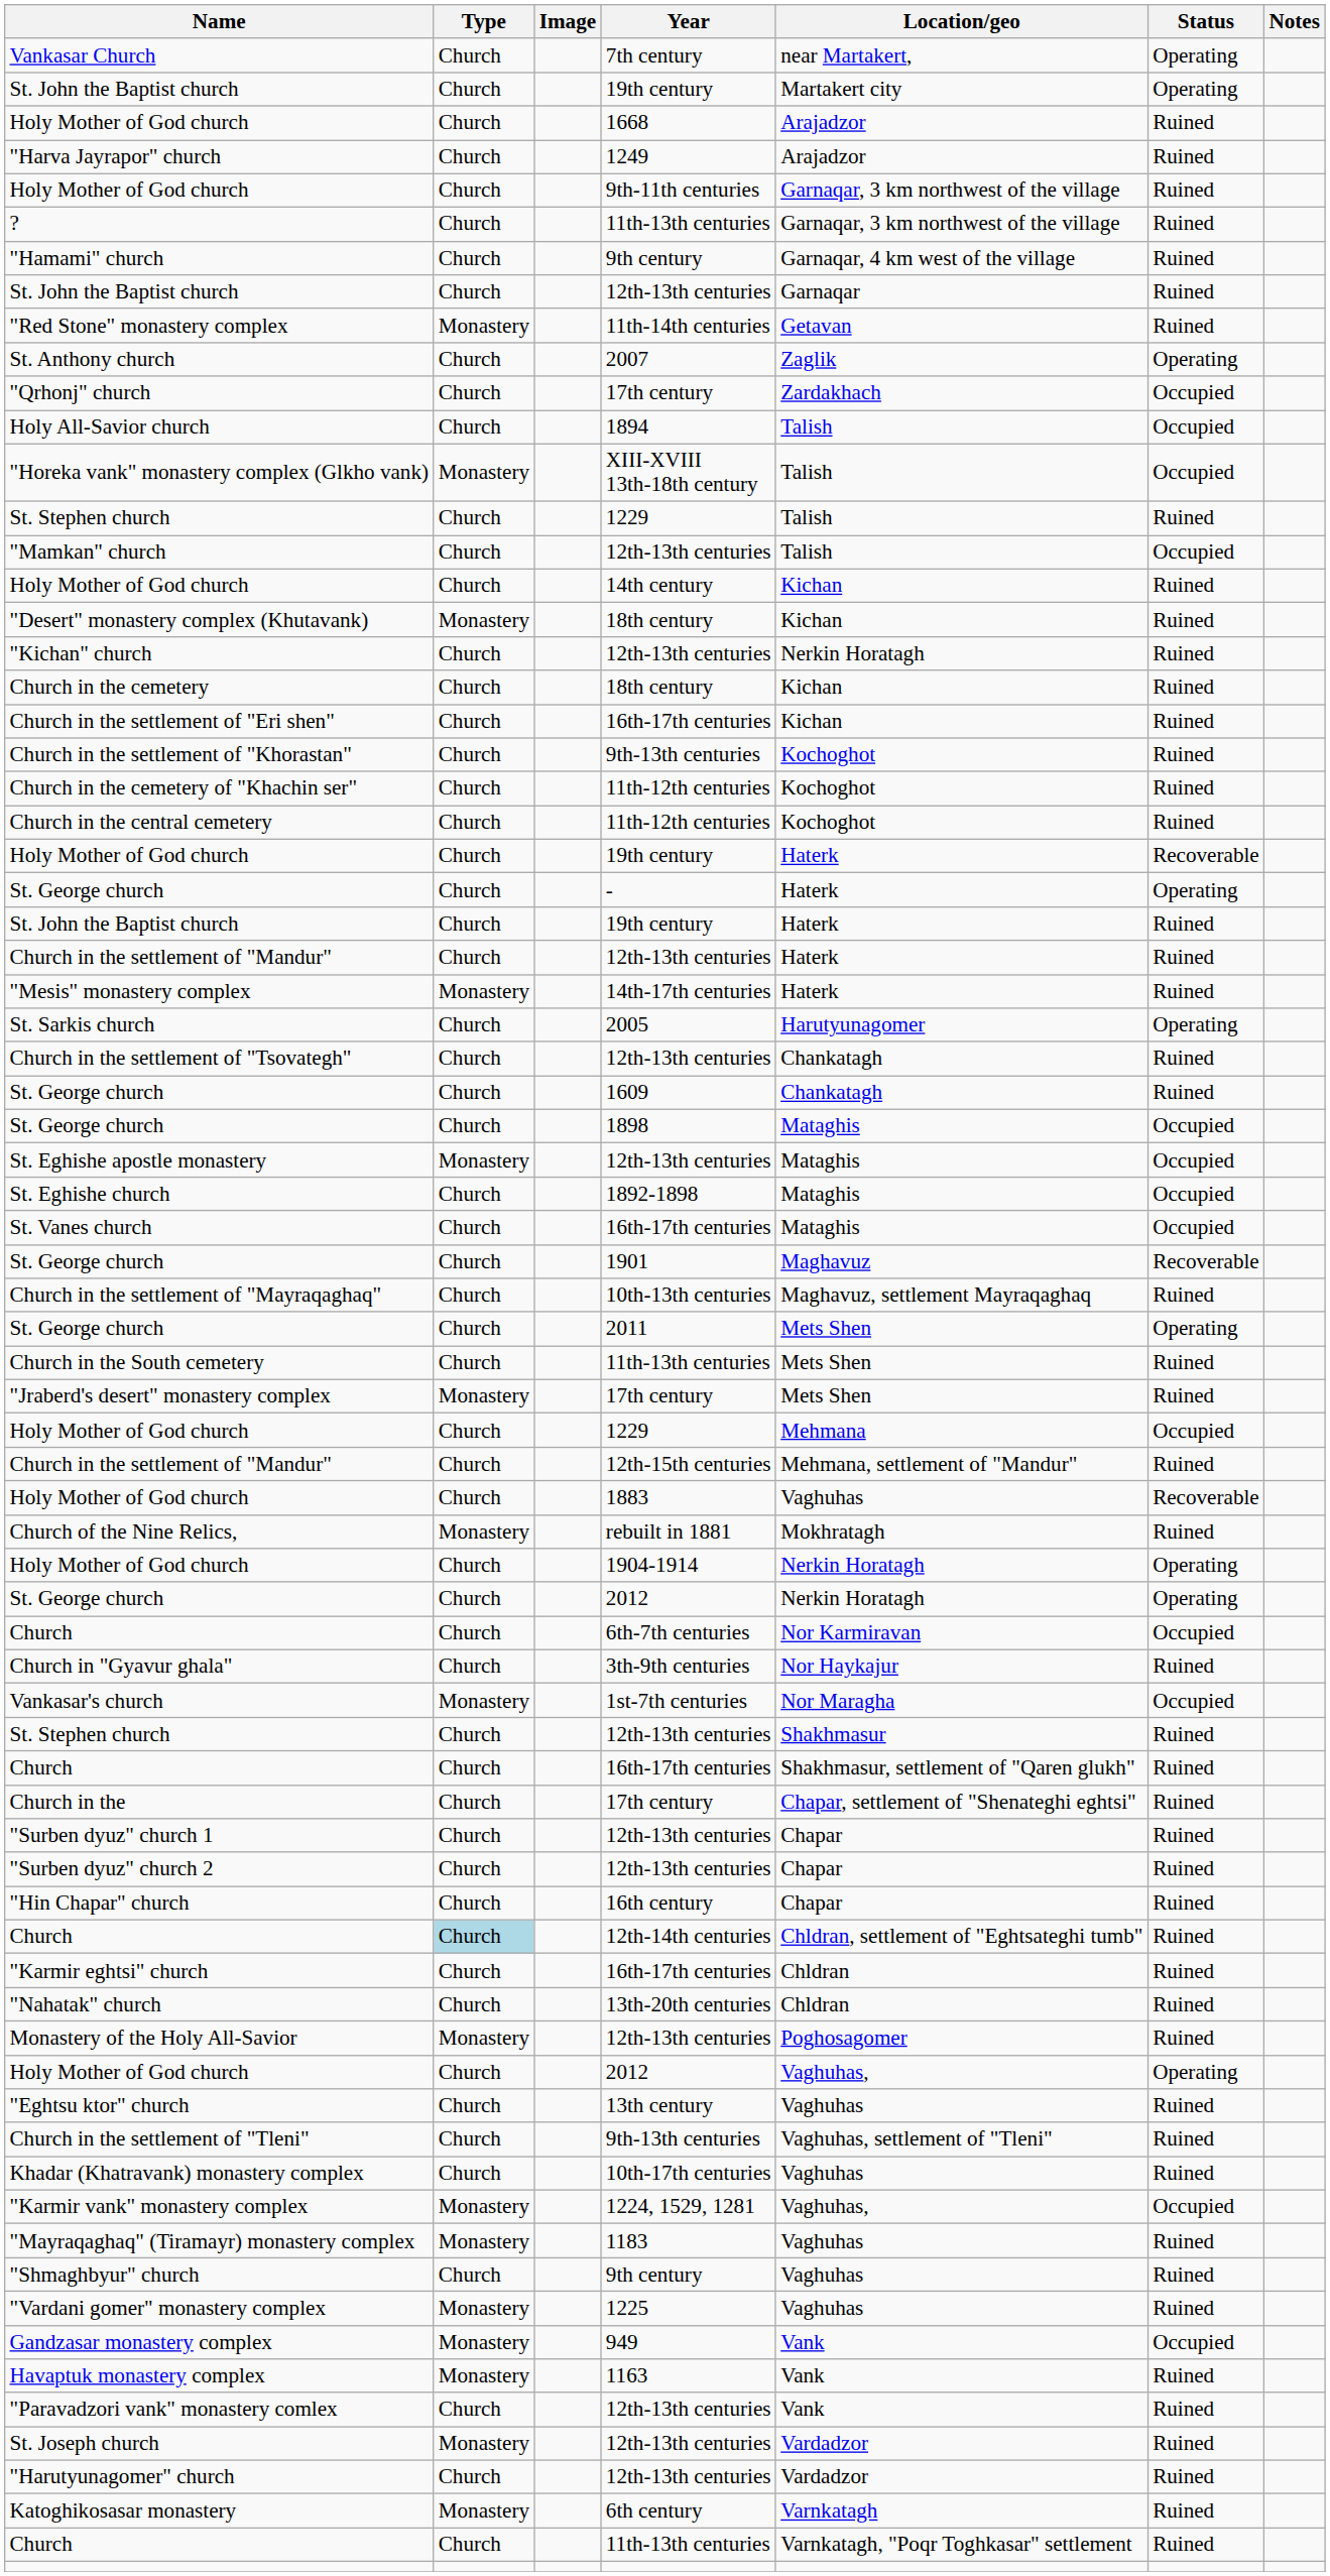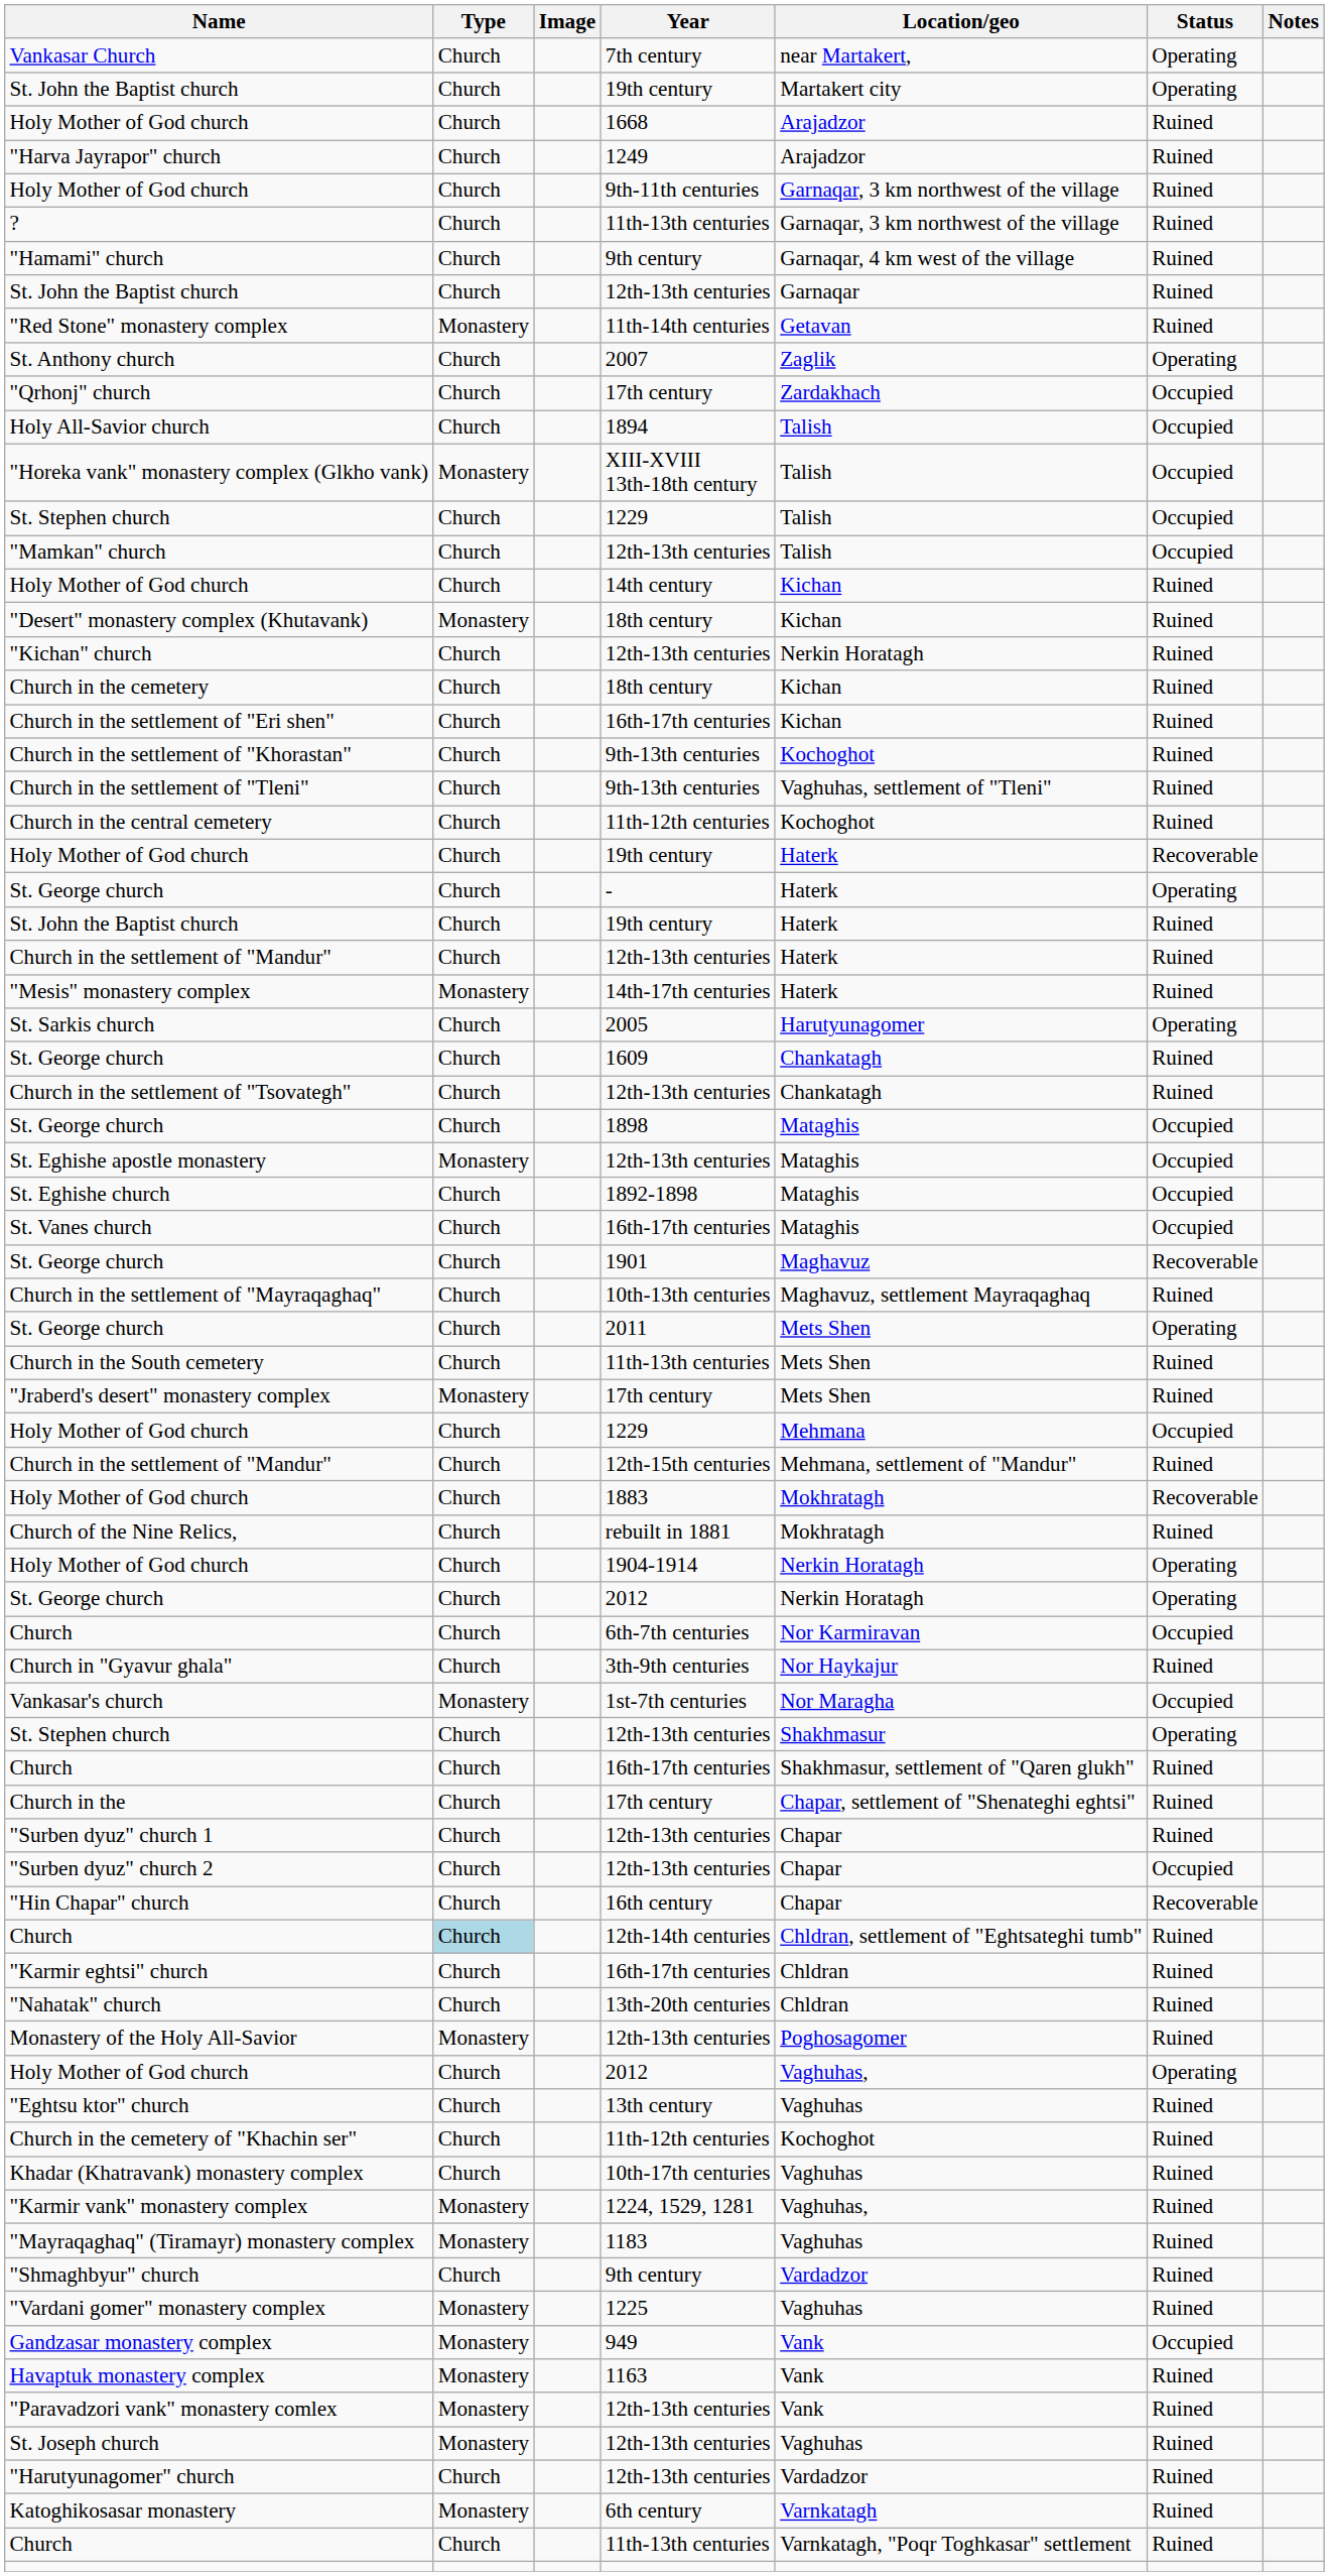St. Stephen church / 1229 | Status: Ruined -> Occupied
rows swapped: Church in the cemetery of "Khachin ser" <-> Church in the settlement of "Tleni"
rows swapped: St. George church / 1609 <-> Church in the settlement of "Tsovategh"
Holy Mother of God church / 1883 | Location/geo: Vaghuhas -> Mokhratagh
Church of the Nine Relics, | Type: Monastery -> Church
St. Stephen church / 12th-13th centuries | Status: Ruined -> Operating
"Surben dyuz" church 2 | Status: Ruined -> Occupied
"Hin Chapar" church | Status: Ruined -> Recoverable
"Karmir vank" monastery complex | Status: Occupied -> Ruined
"Shmaghbyur" church | Location/geo: Vaghuhas -> Vardadzor
"Paravadzori vank" monastery comlex | Type: Church -> Monastery
St. Joseph church | Location/geo: Vardadzor -> Vaghuhas
